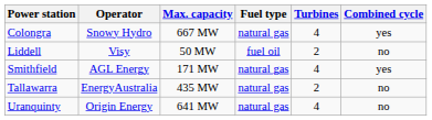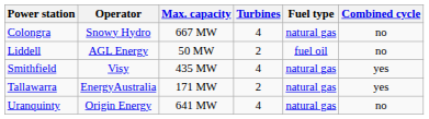columns swapped: Turbines <-> Fuel type
Colongra | Combined cycle: yes -> no
Liddell | Operator: Visy -> AGL Energy
Smithfield | Operator: AGL Energy -> Visy
Smithfield | Max. capacity: 171 MW -> 435 MW
Tallawarra | Max. capacity: 435 MW -> 171 MW
Tallawarra | Combined cycle: no -> yes
